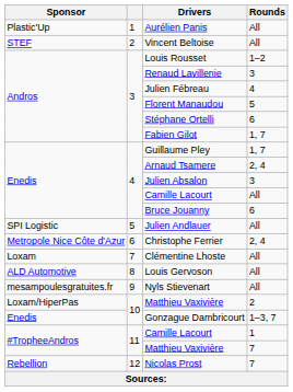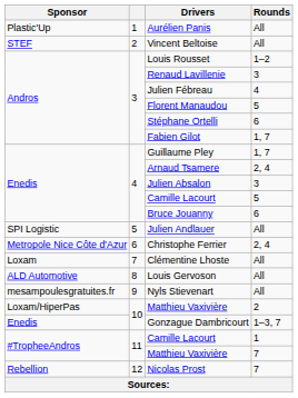Enedis / Camille Lacourt | Rounds: All -> 5
